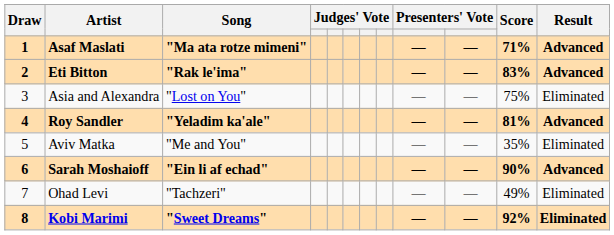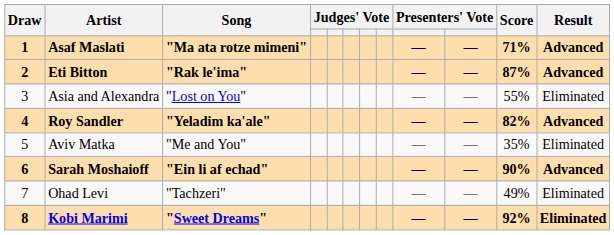Eti Bitton | Score: 83% -> 87%
Asia and Alexandra | Score: 75% -> 55%
Roy Sandler | Score: 81% -> 82%
